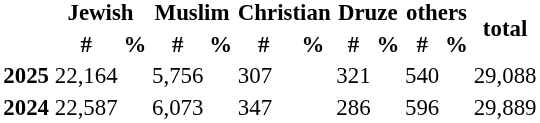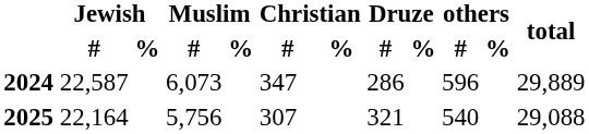rows swapped: 2024 <-> 2025
